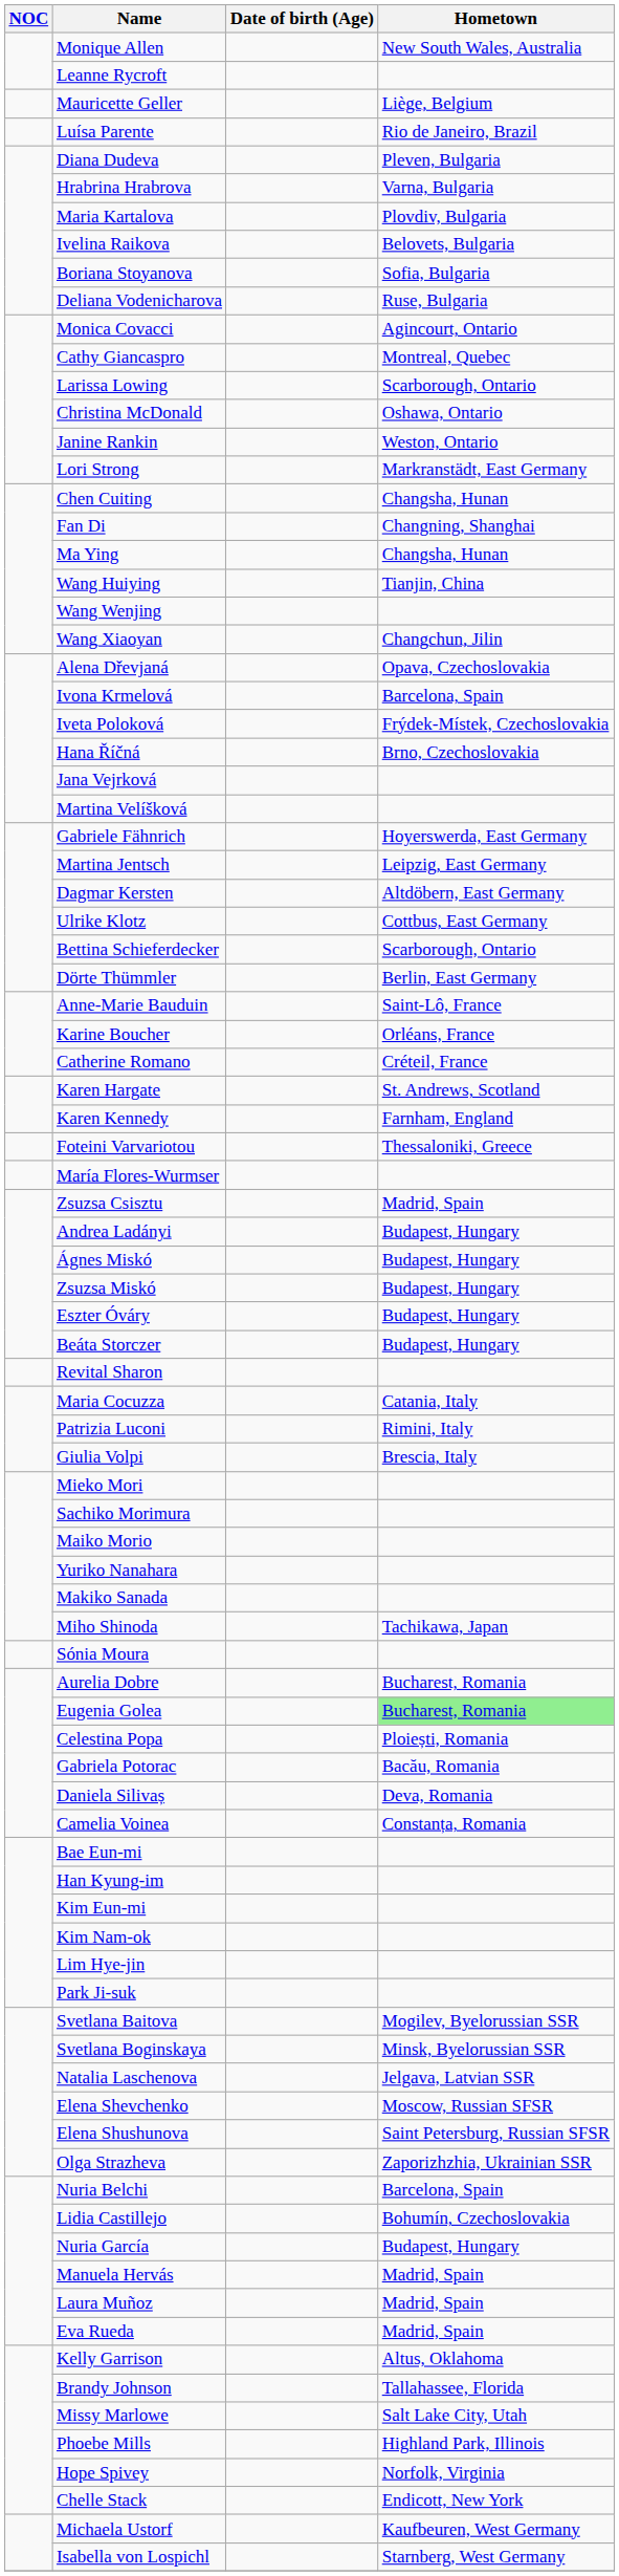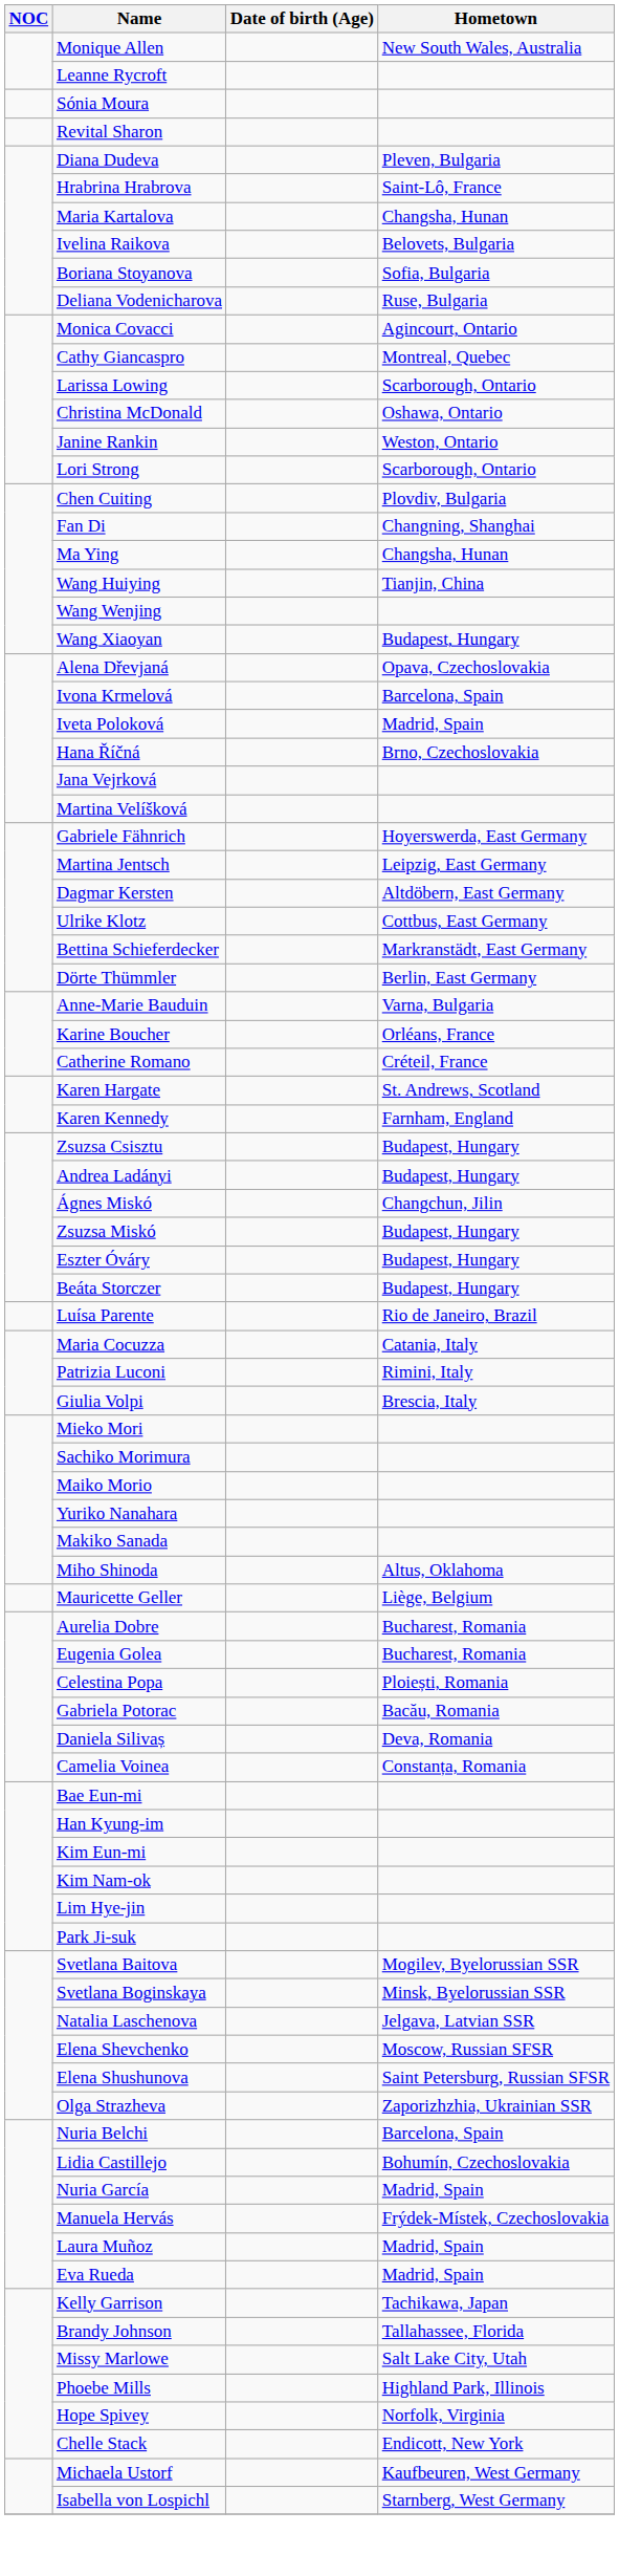rows swapped: Mauricette Geller <-> Sónia Moura
rows swapped: Luísa Parente <-> Revital Sharon
Hrabrina Hrabrova | Hometown: Varna, Bulgaria -> Saint-Lô, France
Maria Kartalova | Hometown: Plovdiv, Bulgaria -> Changsha, Hunan
Lori Strong | Hometown: Markranstädt, East Germany -> Scarborough, Ontario
Chen Cuiting | Hometown: Changsha, Hunan -> Plovdiv, Bulgaria
Wang Xiaoyan | Hometown: Changchun, Jilin -> Budapest, Hungary
Iveta Poloková | Hometown: Frýdek-Místek, Czechoslovakia -> Madrid, Spain
Bettina Schieferdecker | Hometown: Scarborough, Ontario -> Markranstädt, East Germany
Anne-Marie Bauduin | Hometown: Saint-Lô, France -> Varna, Bulgaria
- row: Foteini Varvariotou | Thessaloniki, Greece
- row: María Flores-Wurmser
Zsuzsa Csisztu | Hometown: Madrid, Spain -> Budapest, Hungary
Ágnes Miskó | Hometown: Budapest, Hungary -> Changchun, Jilin
Miho Shinoda | Hometown: Tachikawa, Japan -> Altus, Oklahoma
Eugenia Golea | Hometown: lightgreen background -> no background
Nuria García | Hometown: Budapest, Hungary -> Madrid, Spain
Manuela Hervás | Hometown: Madrid, Spain -> Frýdek-Místek, Czechoslovakia
Kelly Garrison | Hometown: Altus, Oklahoma -> Tachikawa, Japan
